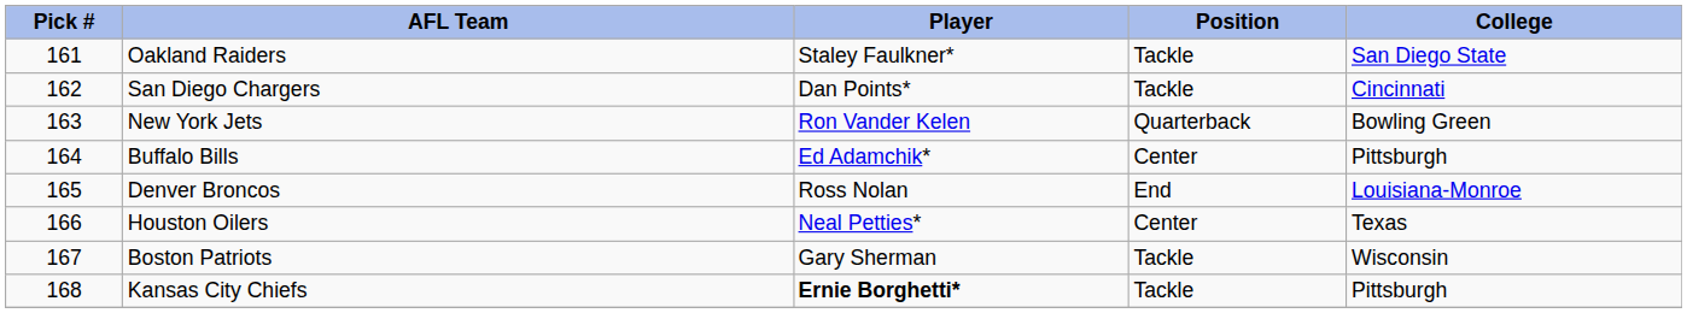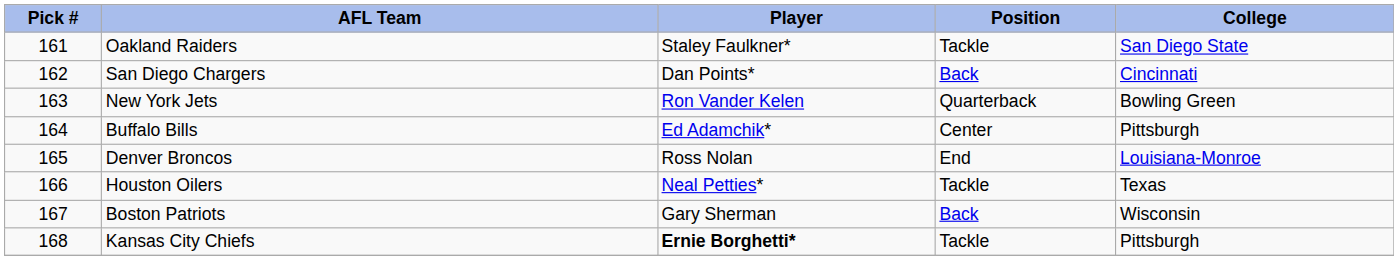San Diego Chargers | Position: Tackle -> Back
Houston Oilers | Position: Center -> Tackle
Boston Patriots | Position: Tackle -> Back
